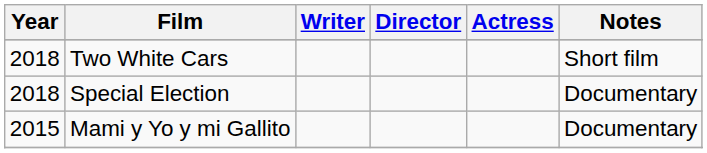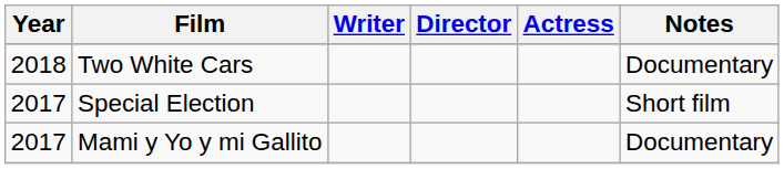Two White Cars | Notes: Short film -> Documentary
Special Election | Year: 2018 -> 2017
Special Election | Notes: Documentary -> Short film
Mami y Yo y mi Gallito | Year: 2015 -> 2017
